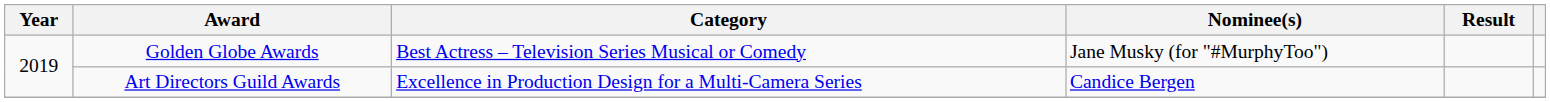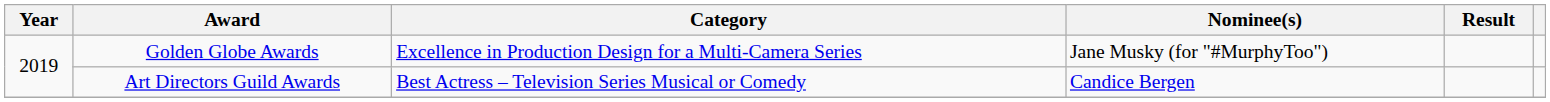Golden Globe Awards | Category: Best Actress – Television Series Musical or Comedy -> Excellence in Production Design for a Multi-Camera Series
Art Directors Guild Awards | Category: Excellence in Production Design for a Multi-Camera Series -> Best Actress – Television Series Musical or Comedy
